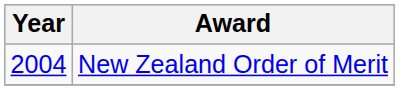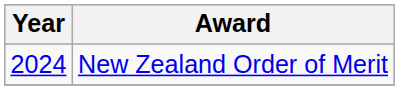New Zealand Order of Merit | Year: 2004 -> 2024
